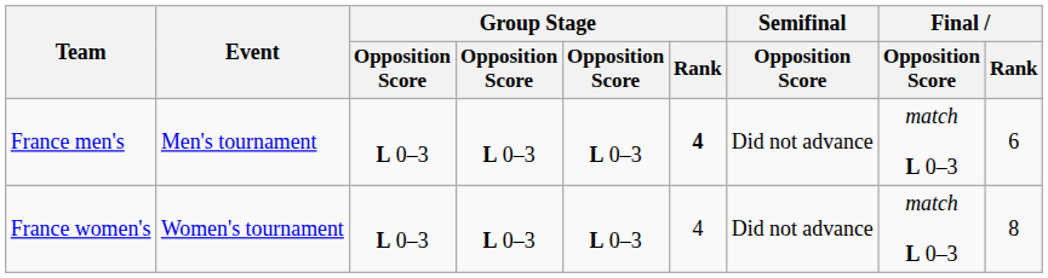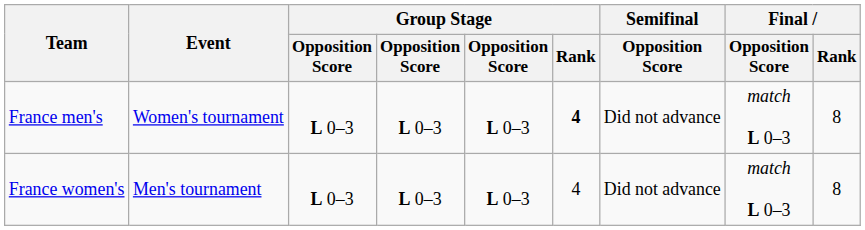France men's | Event: Men's tournament -> Women's tournament
France men's | Final / Rank: 6 -> 8
France women's | Event: Women's tournament -> Men's tournament
